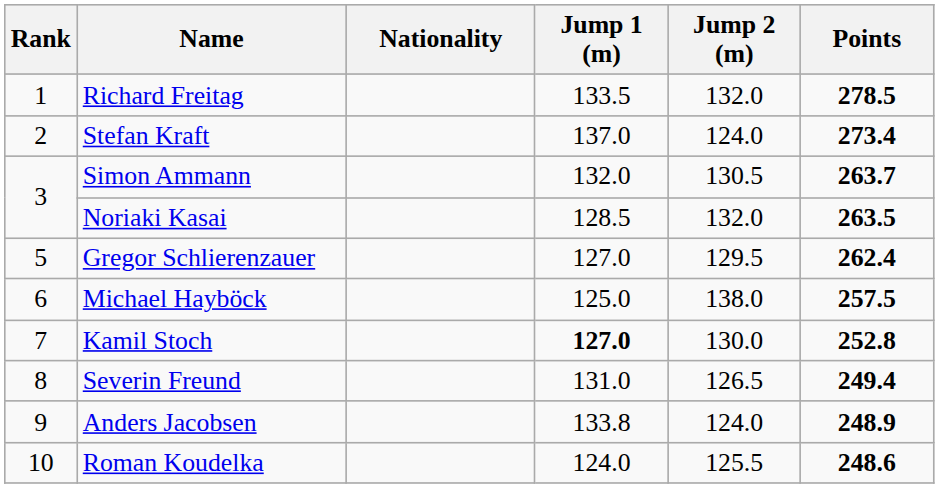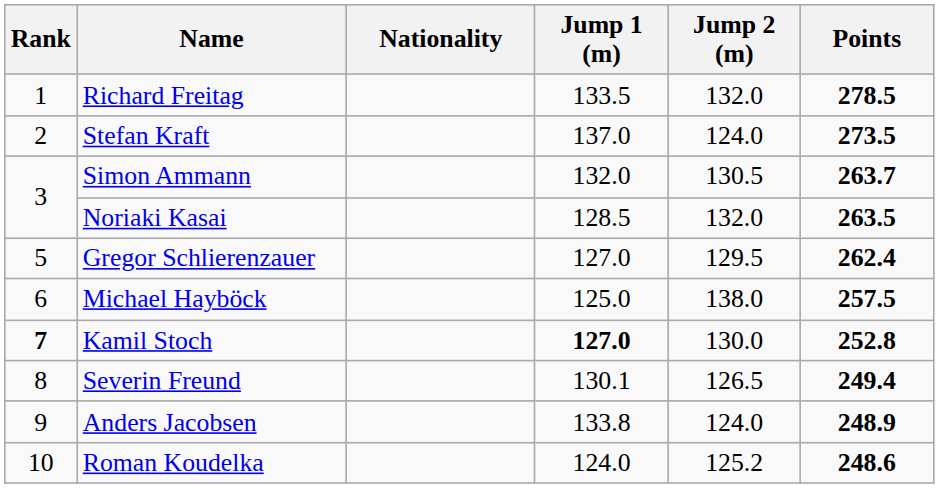Stefan Kraft | Points: 273.4 -> 273.5
Kamil Stoch | Rank: normal -> bold
Severin Freund | Jump 1 (m): 131.0 -> 130.1
Roman Koudelka | Jump 2 (m): 125.5 -> 125.2
